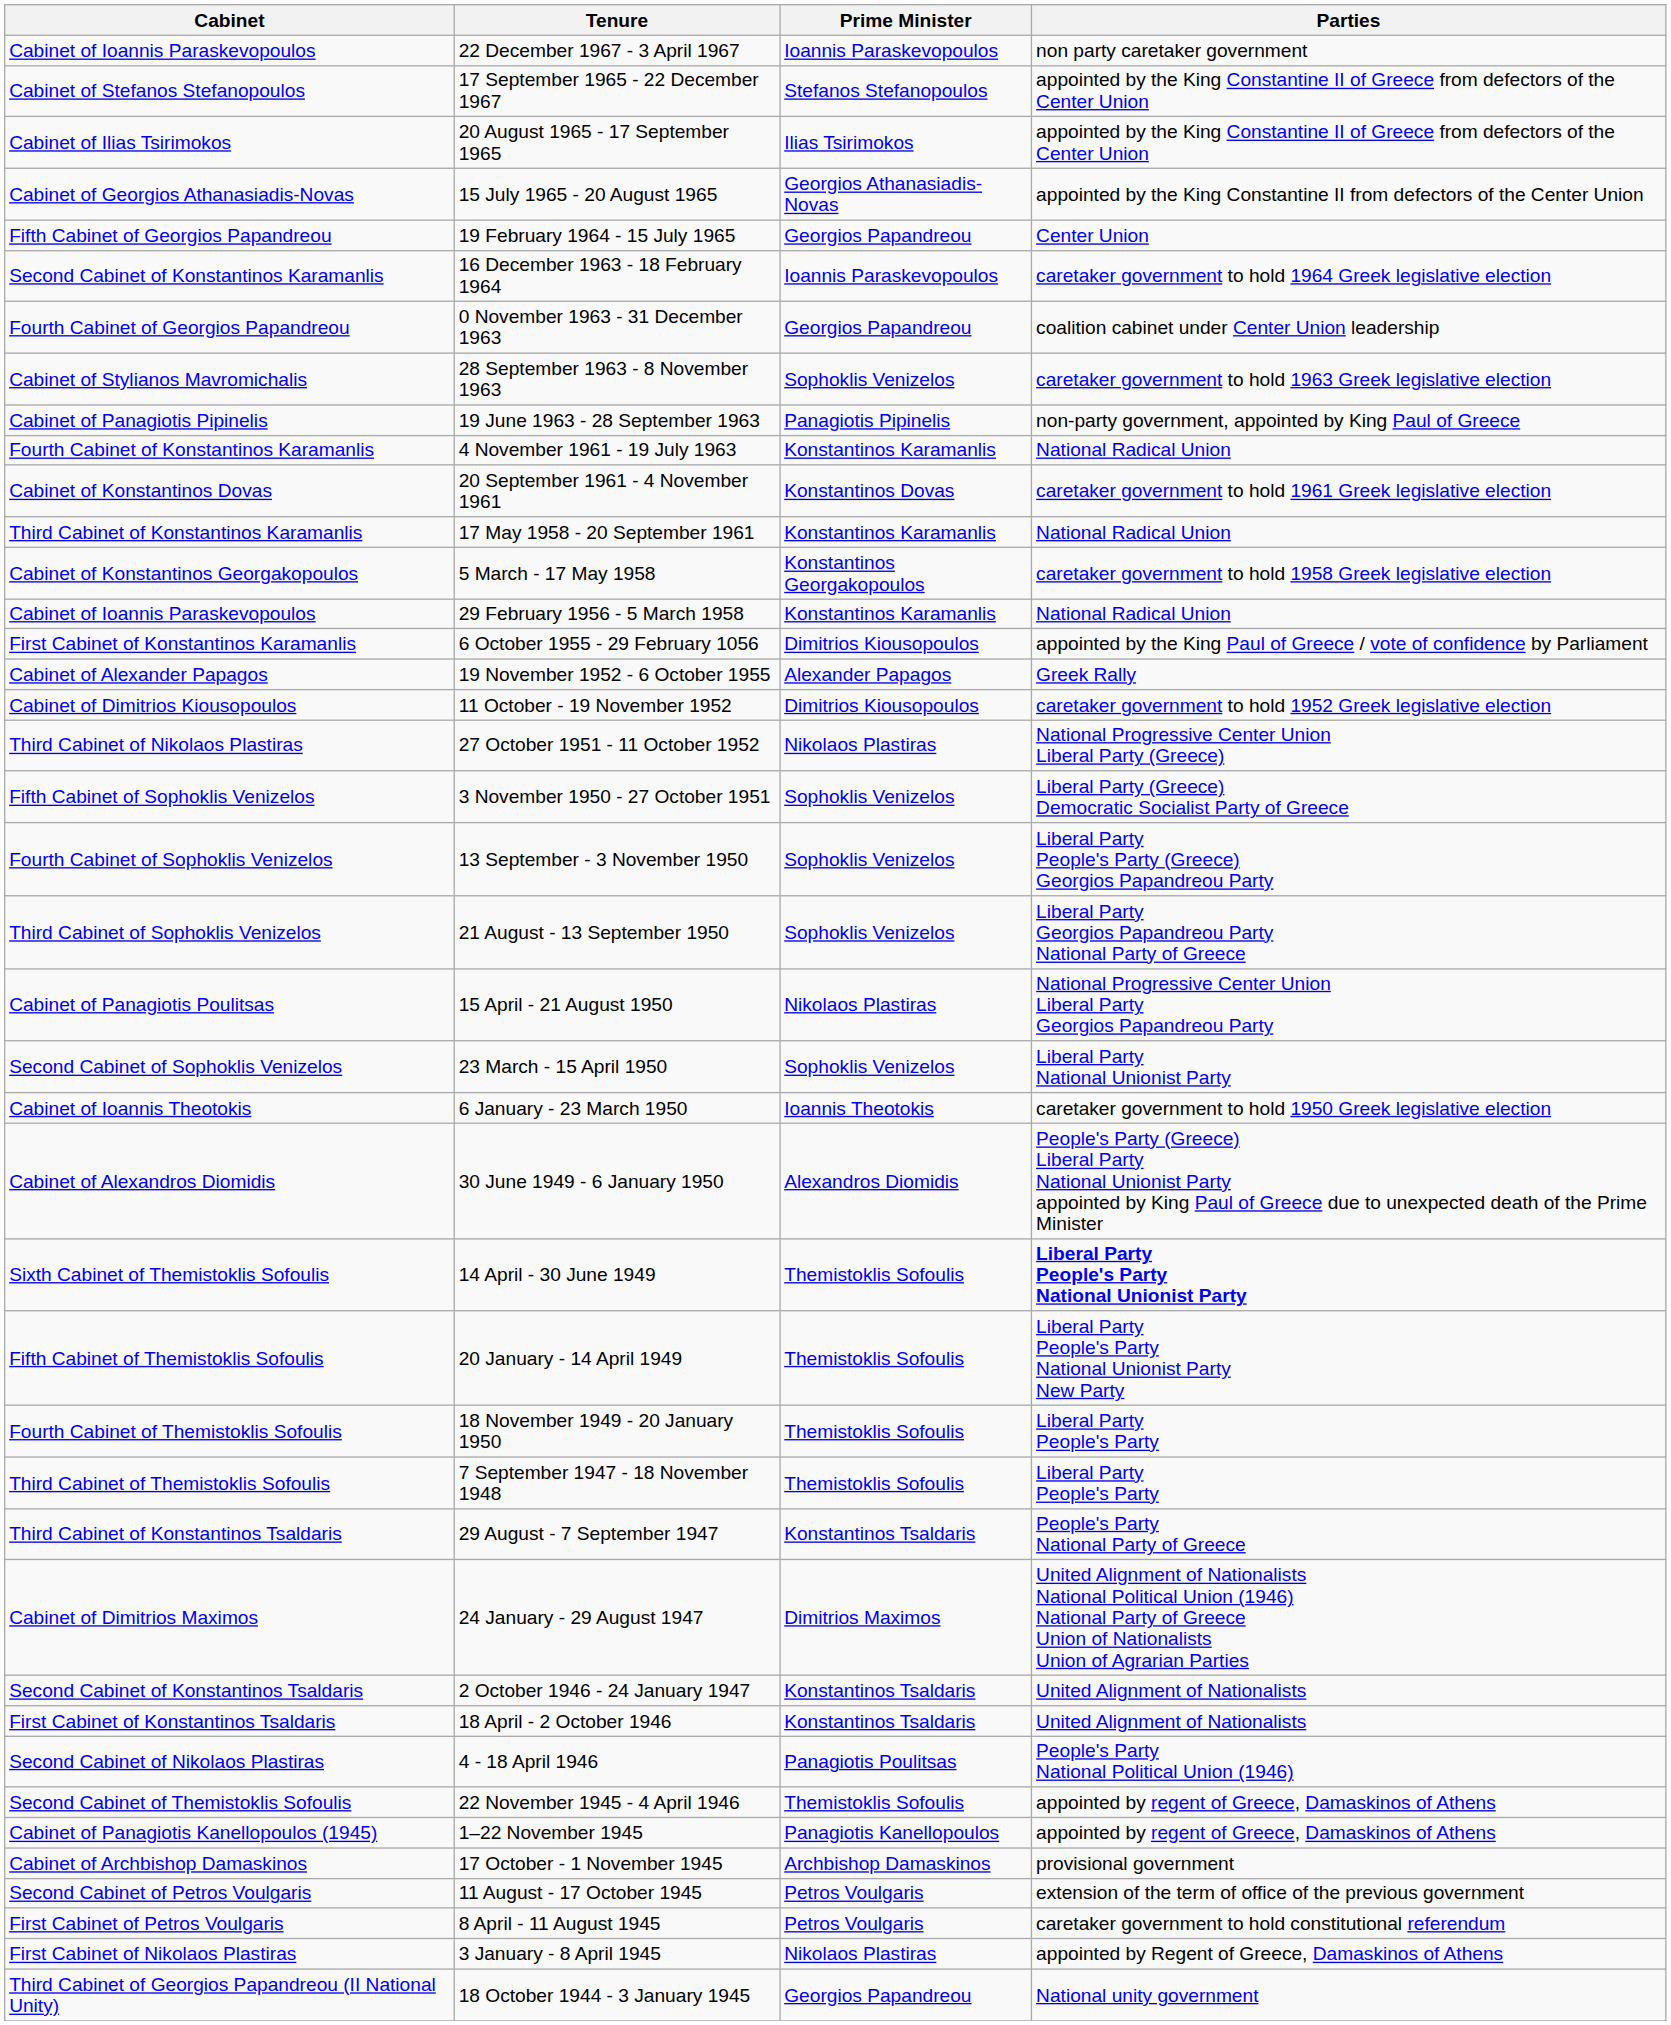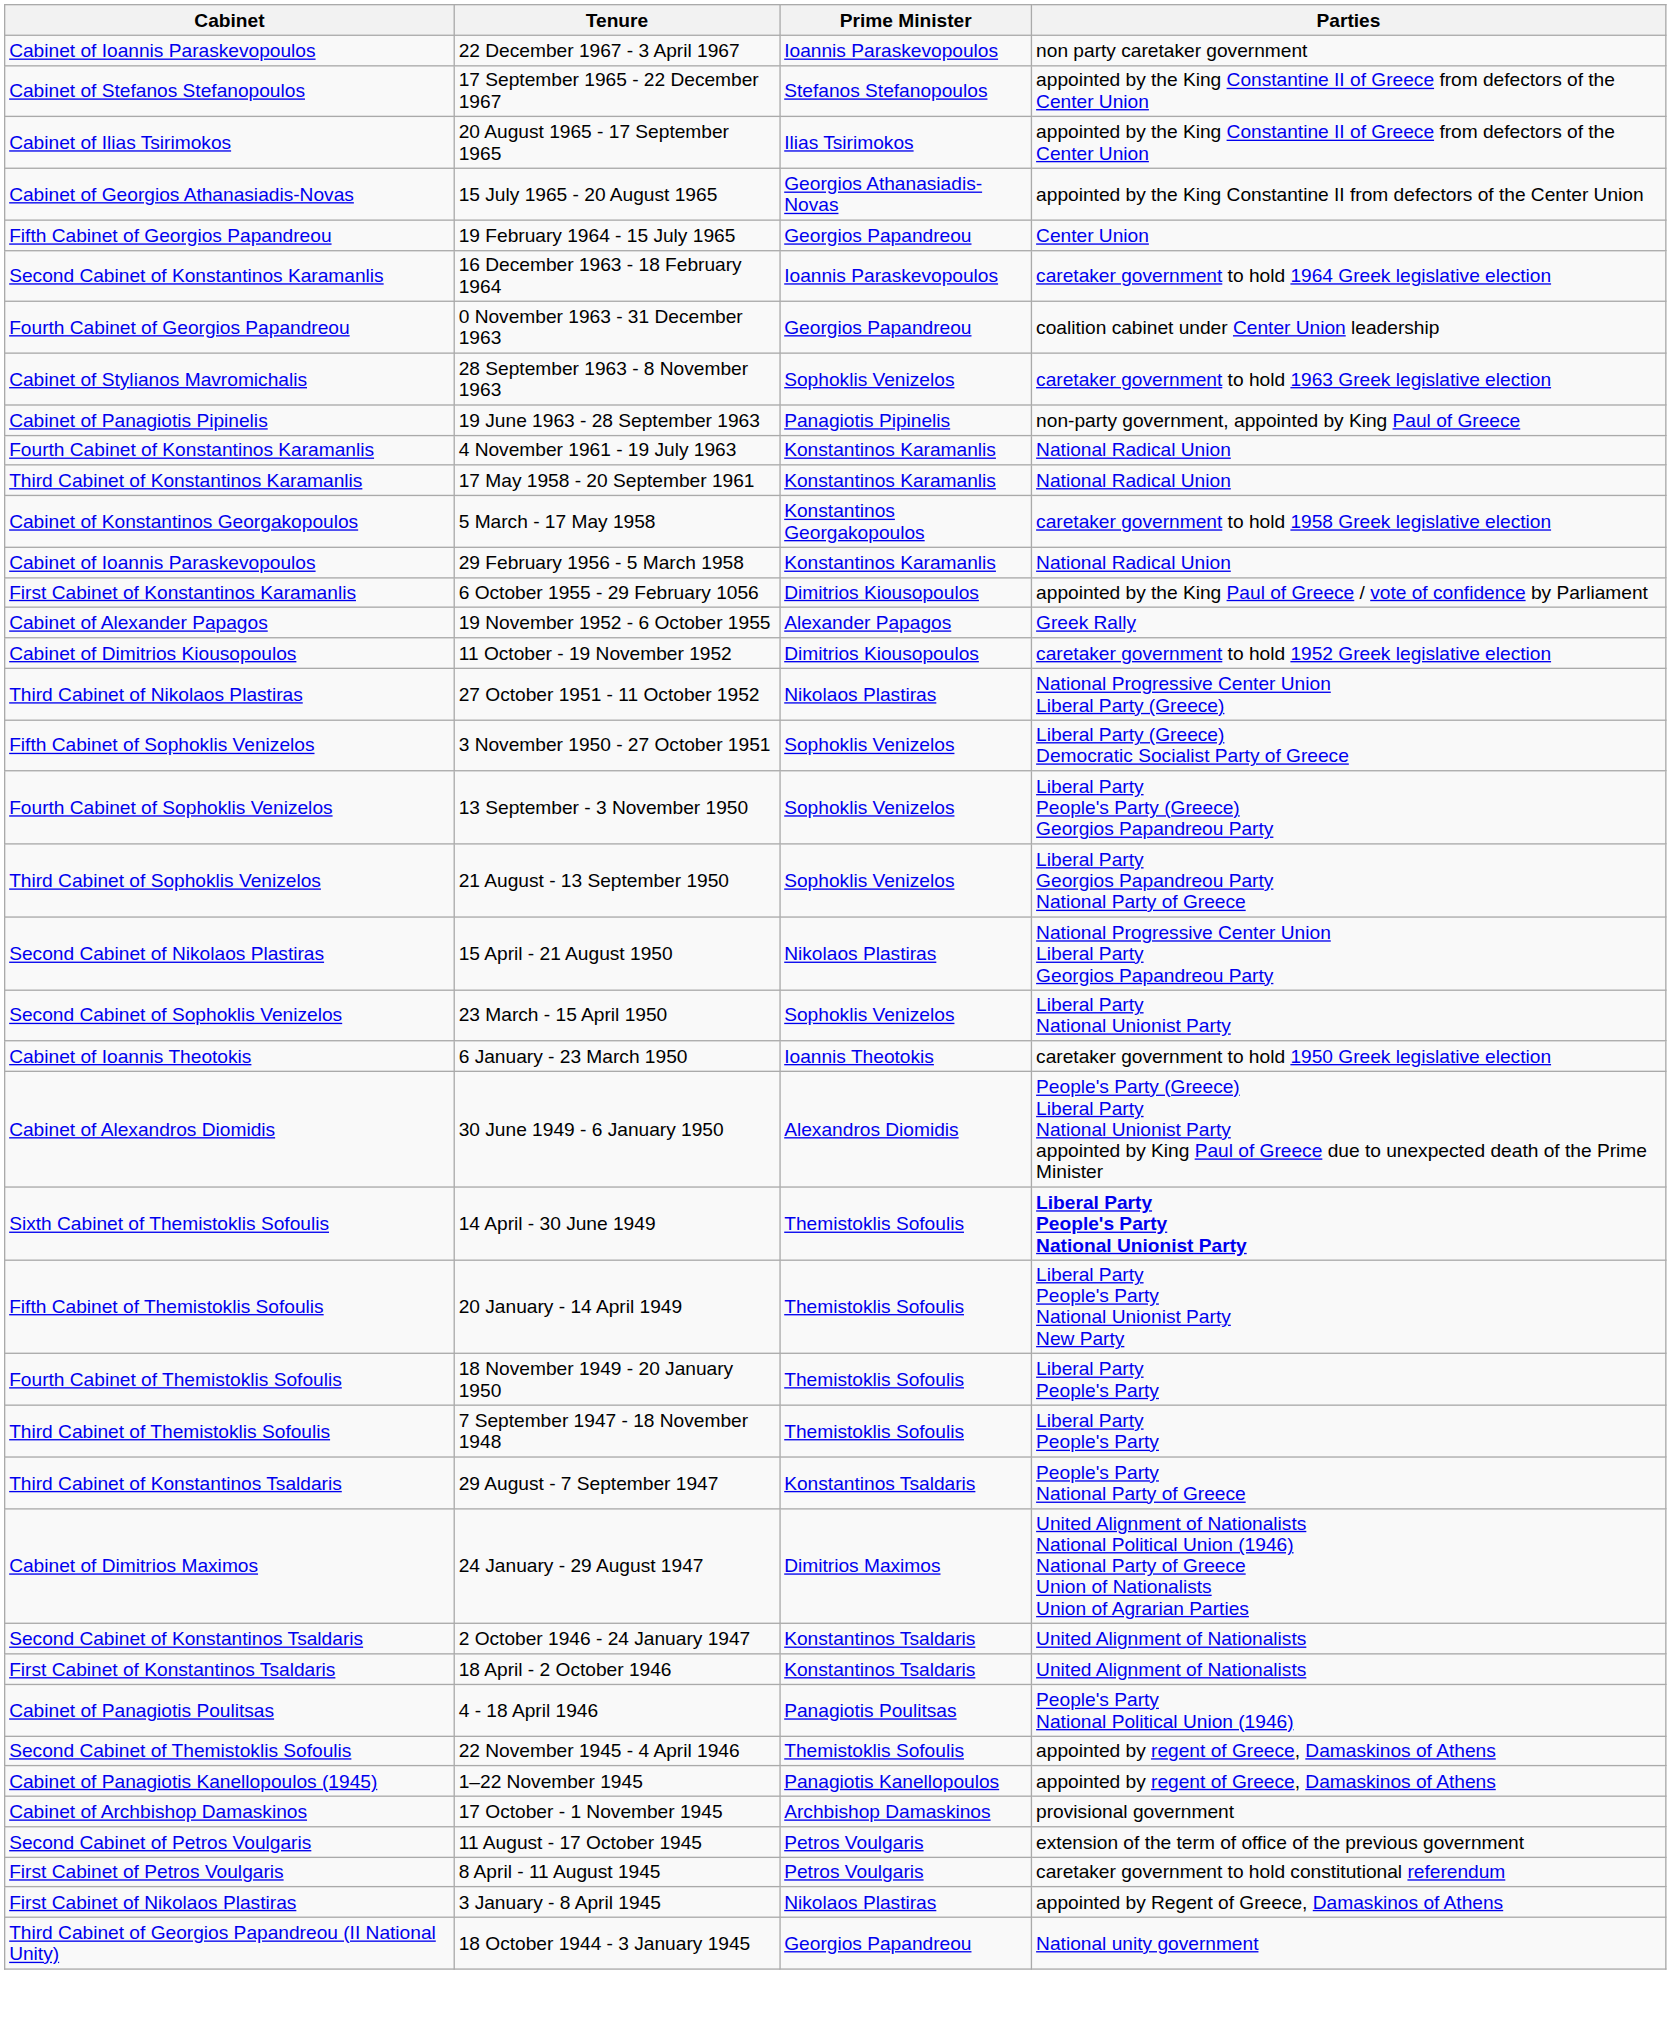- row: Cabinet of Konstantinos Dovas | 20 September 1961 - 4 November 1961 | Konstantinos Dovas | caretaker government to hold 1961 Greek legislative election
15 April - 21 August 1950 | Cabinet: Cabinet of Panagiotis Poulitsas -> Second Cabinet of Nikolaos Plastiras
4 - 18 April 1946 | Cabinet: Second Cabinet of Nikolaos Plastiras -> Cabinet of Panagiotis Poulitsas
